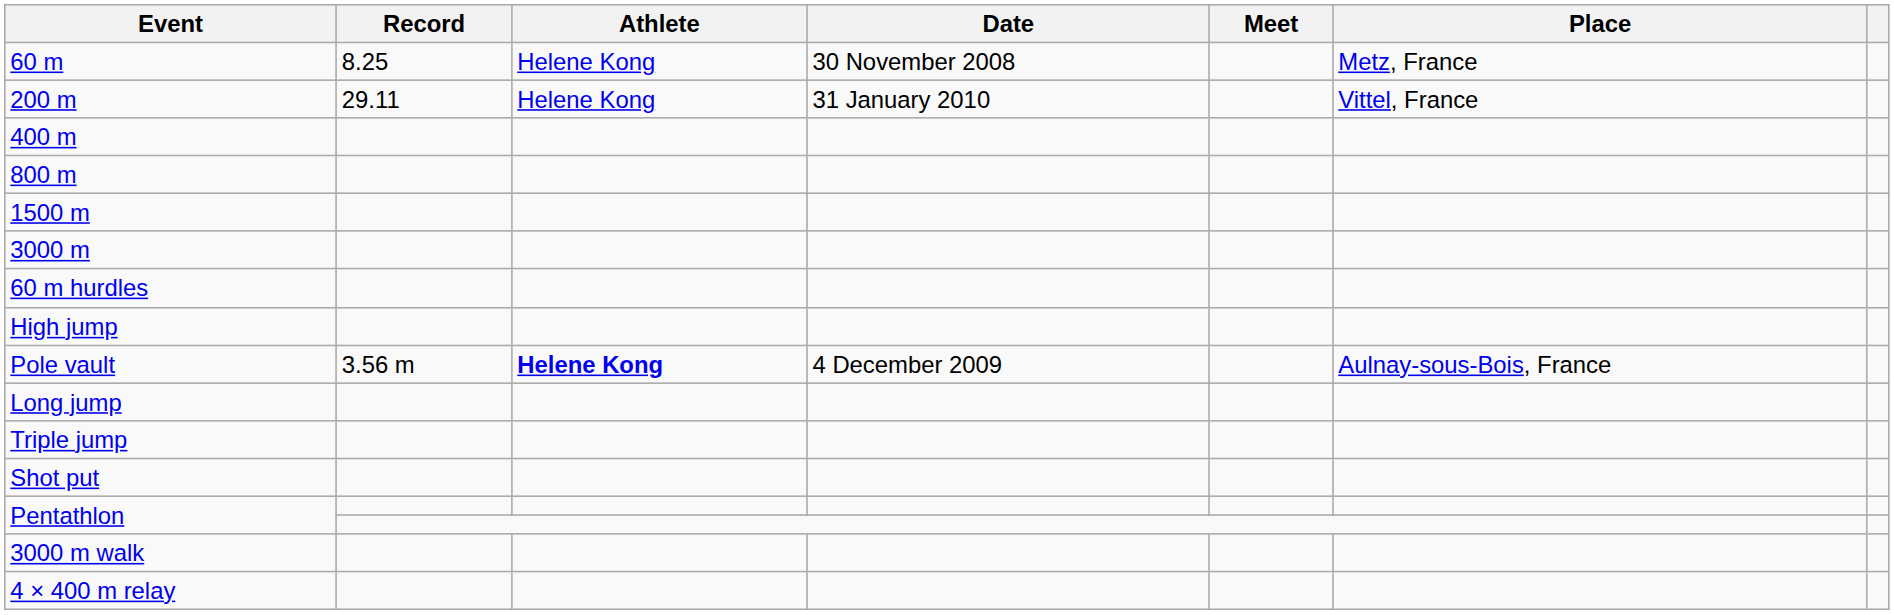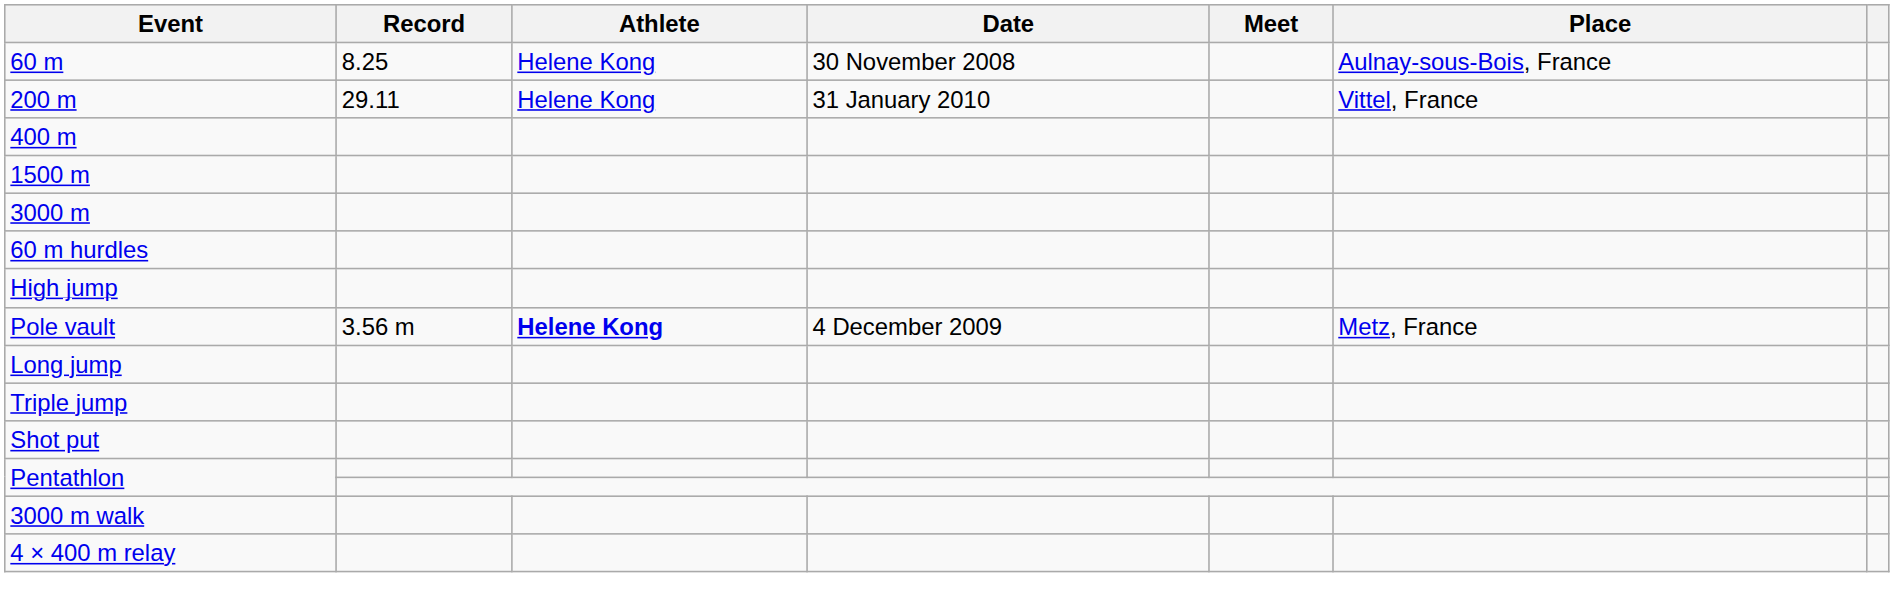60 m | Place: Metz, France -> Aulnay-sous-Bois, France
- row: 800 m
Pole vault | Place: Aulnay-sous-Bois, France -> Metz, France
